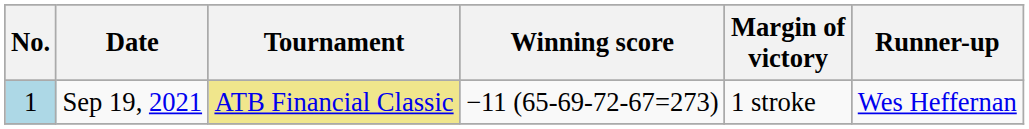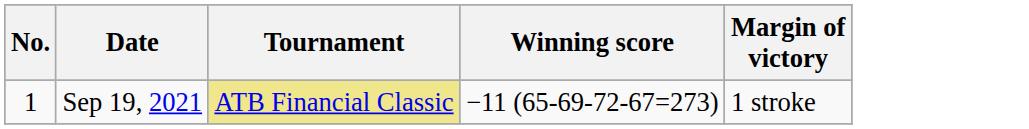- column: Runner-up | Wes Heffernan
Sep 19, 2021 | No.: lightblue background -> no background
